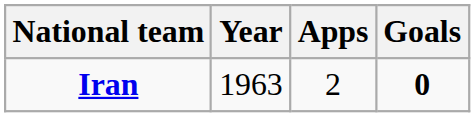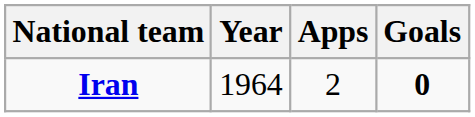Iran | Year: 1963 -> 1964
